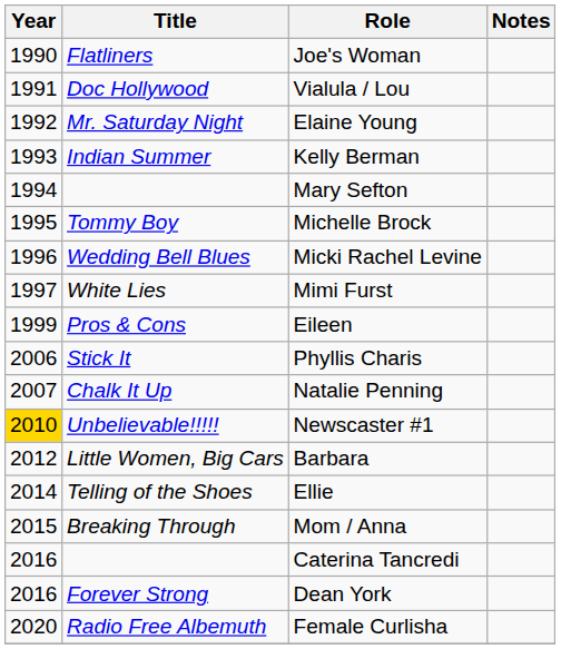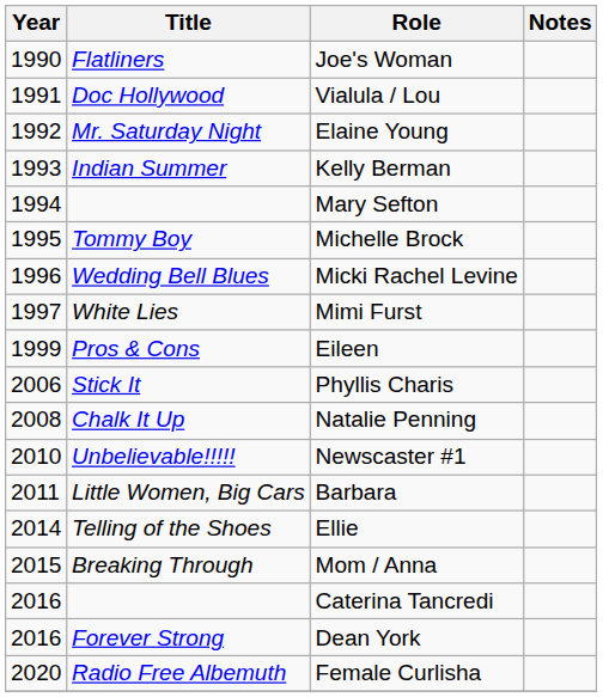Natalie Penning | Year: 2007 -> 2008
Newscaster #1 | Year: gold background -> no background
Barbara | Year: 2012 -> 2011
